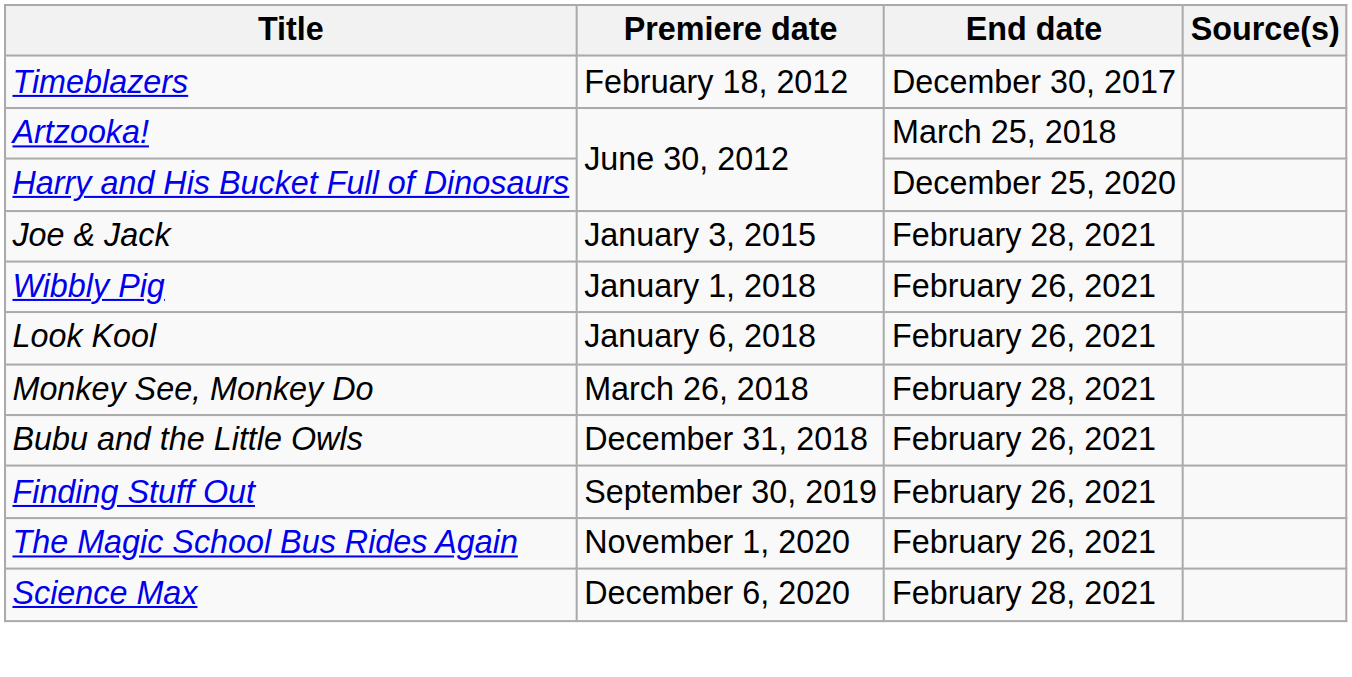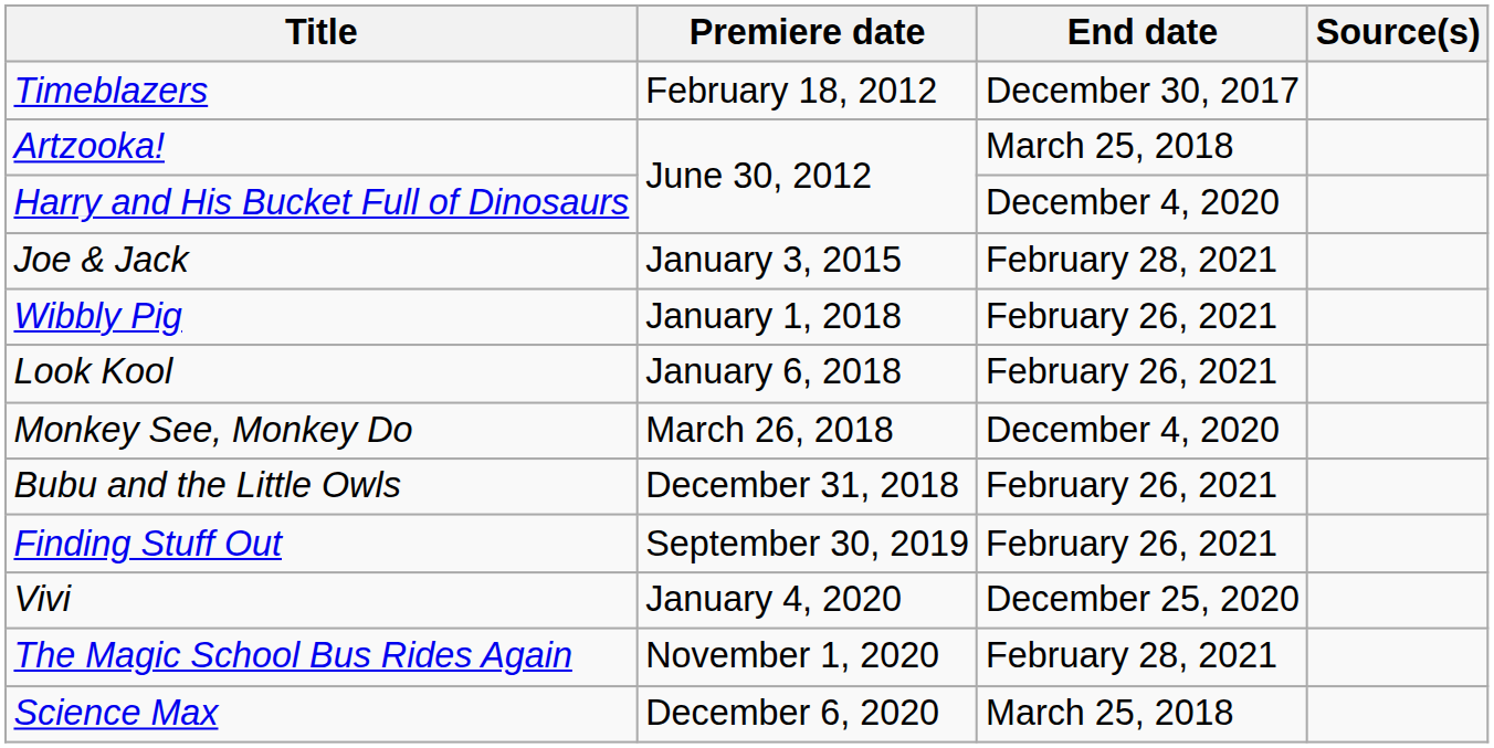Harry and His Bucket Full of Dinosaurs | End date: December 25, 2020 -> December 4, 2020
Monkey See, Monkey Do | End date: February 28, 2021 -> December 4, 2020
+ row: Vivi | January 4, 2020 | December 25, 2020
The Magic School Bus Rides Again | End date: February 26, 2021 -> February 28, 2021
Science Max | End date: February 28, 2021 -> March 25, 2018
